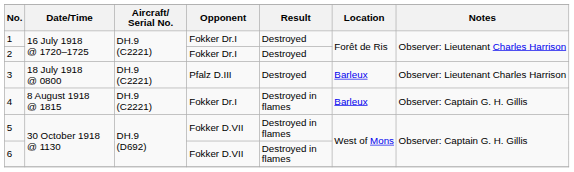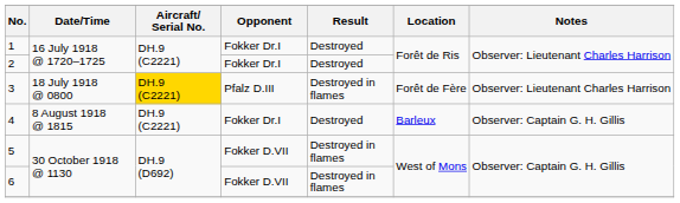3 | Aircraft/ Serial No.: no background -> gold background
3 | Result: Destroyed -> Destroyed in flames
3 | Location: Barleux -> Forêt de Fère
4 | Result: Destroyed in flames -> Destroyed
